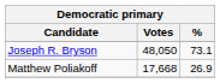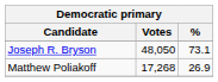Matthew Poliakoff | Votes: 17,668 -> 17,268
